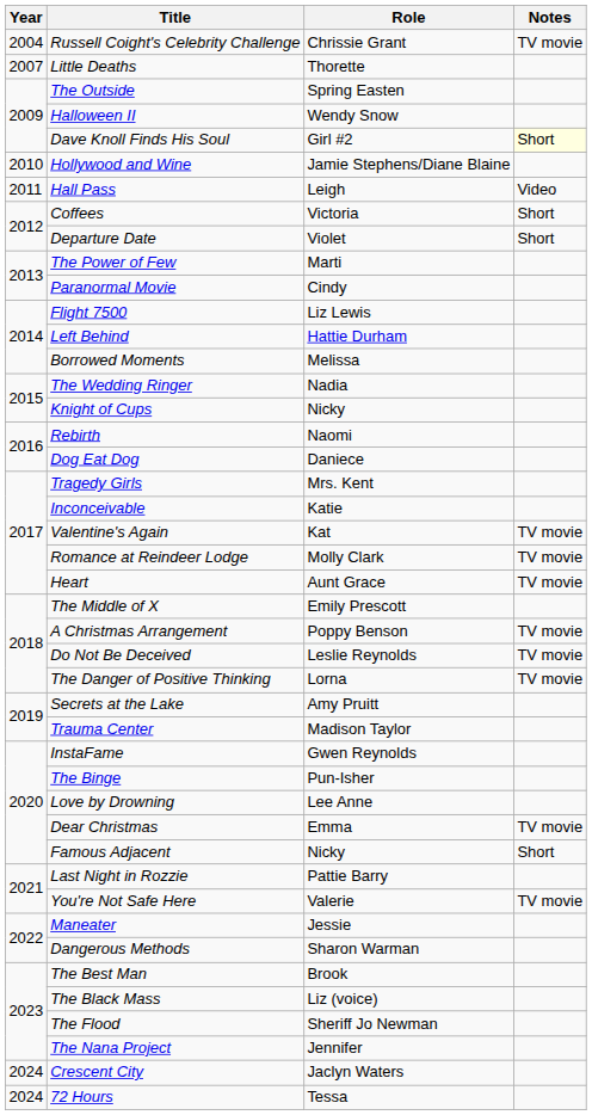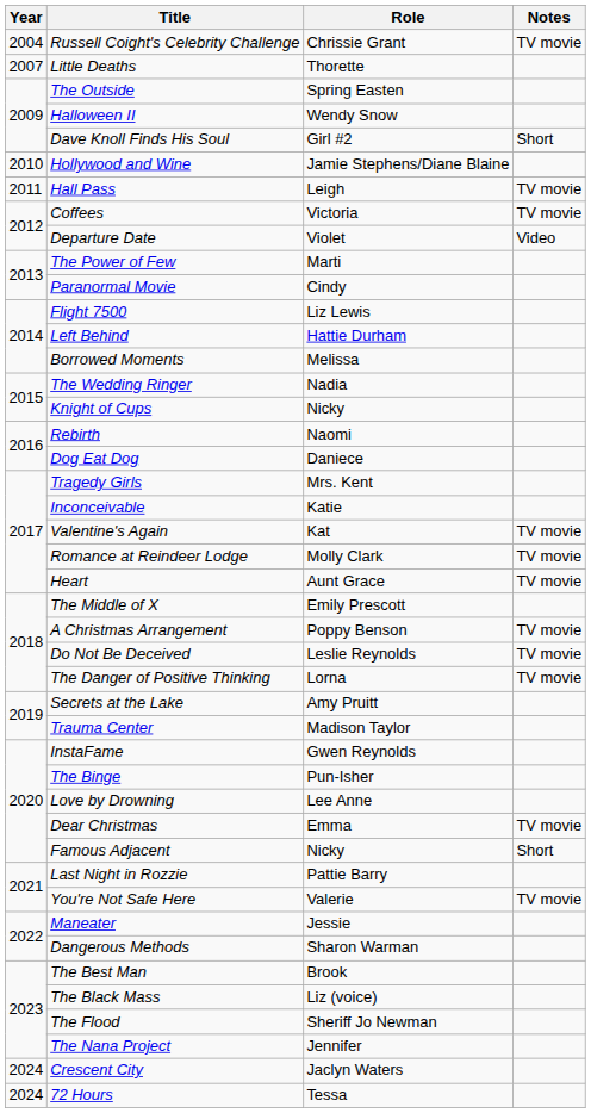Dave Knoll Finds His Soul | Notes: lightyellow background -> no background
Hall Pass | Notes: Video -> TV movie
Coffees | Notes: Short -> TV movie
Departure Date | Notes: Short -> Video
